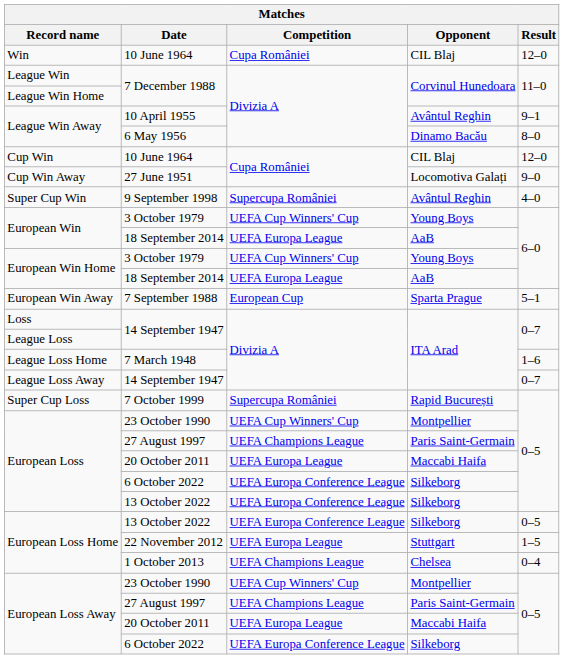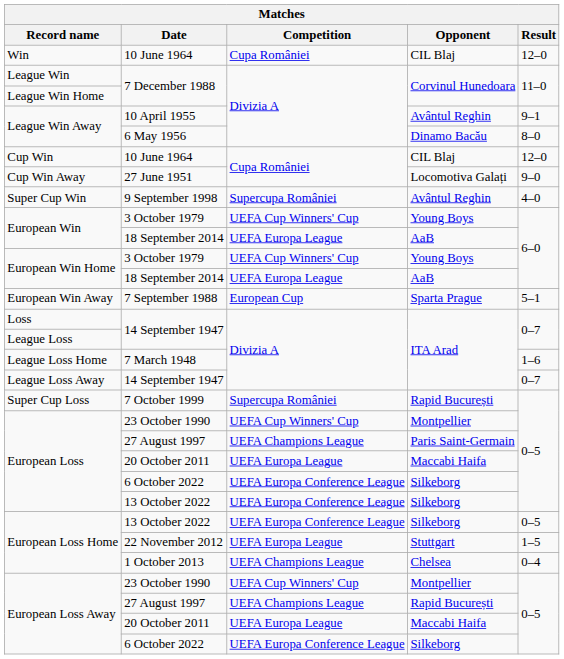European Loss Away / 27 August 1997 | Opponent: Paris Saint-Germain -> Rapid București
